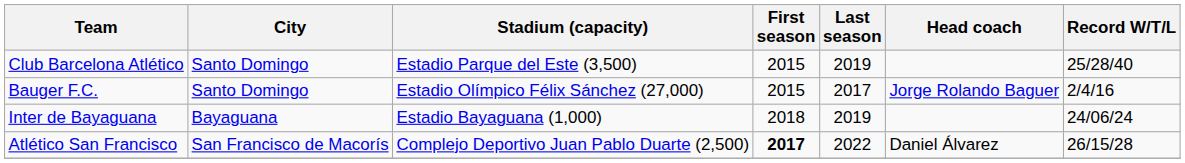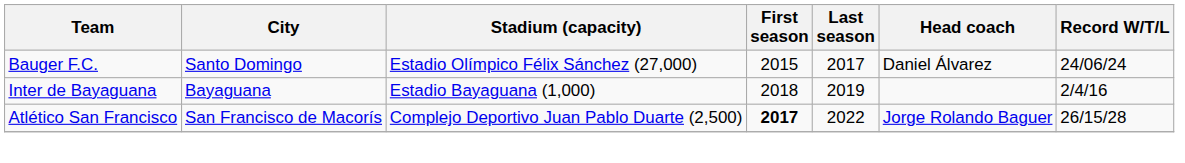- row: Club Barcelona Atlético | Santo Domingo | Estadio Parque del Este (3,500) | 2015 | 2019 | 25/28/40
Bauger F.C. | Head coach: Jorge Rolando Baguer -> Daniel Álvarez
Bauger F.C. | Record W/T/L: 2/4/16 -> 24/06/24
Inter de Bayaguana | Record W/T/L: 24/06/24 -> 2/4/16
Atlético San Francisco | Head coach: Daniel Álvarez -> Jorge Rolando Baguer
